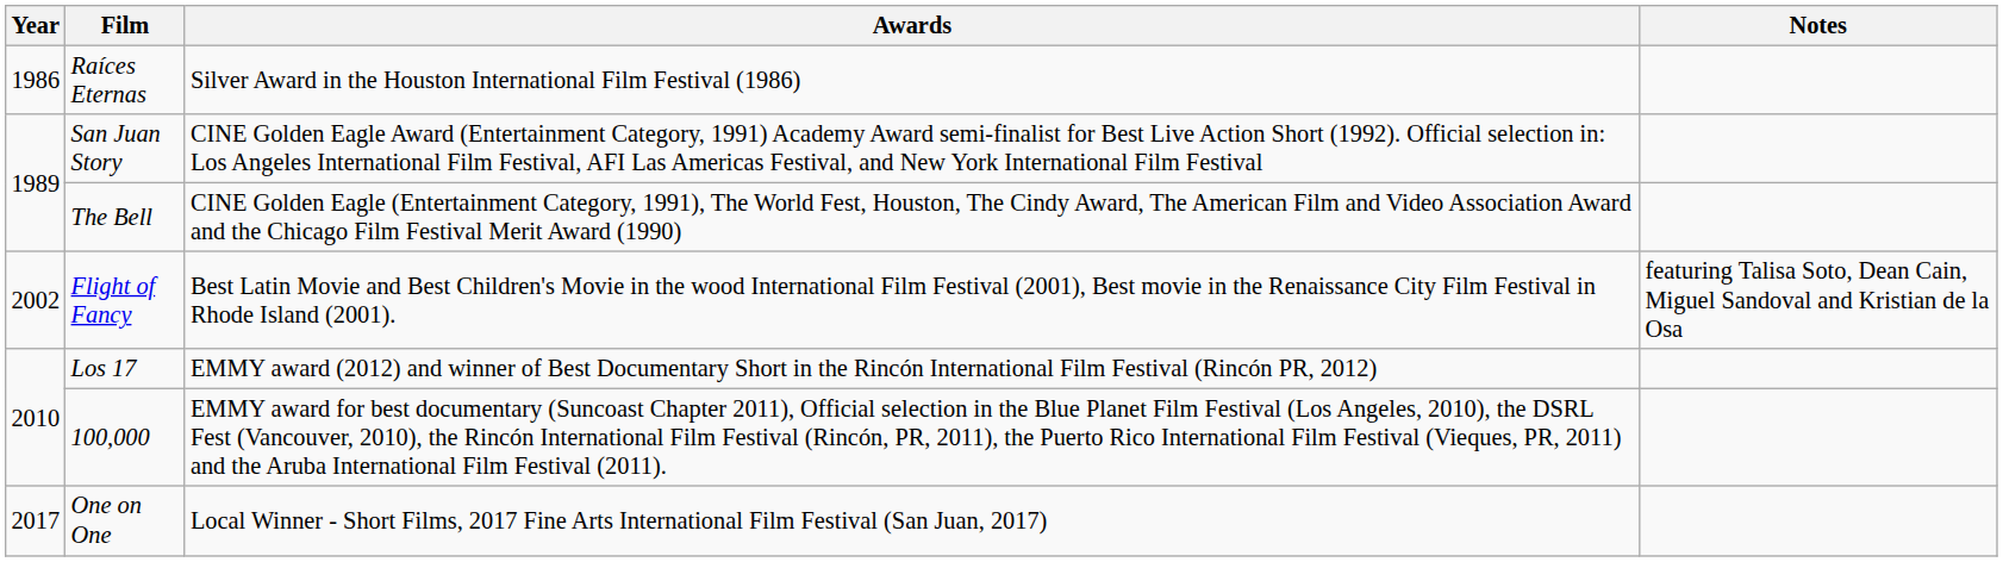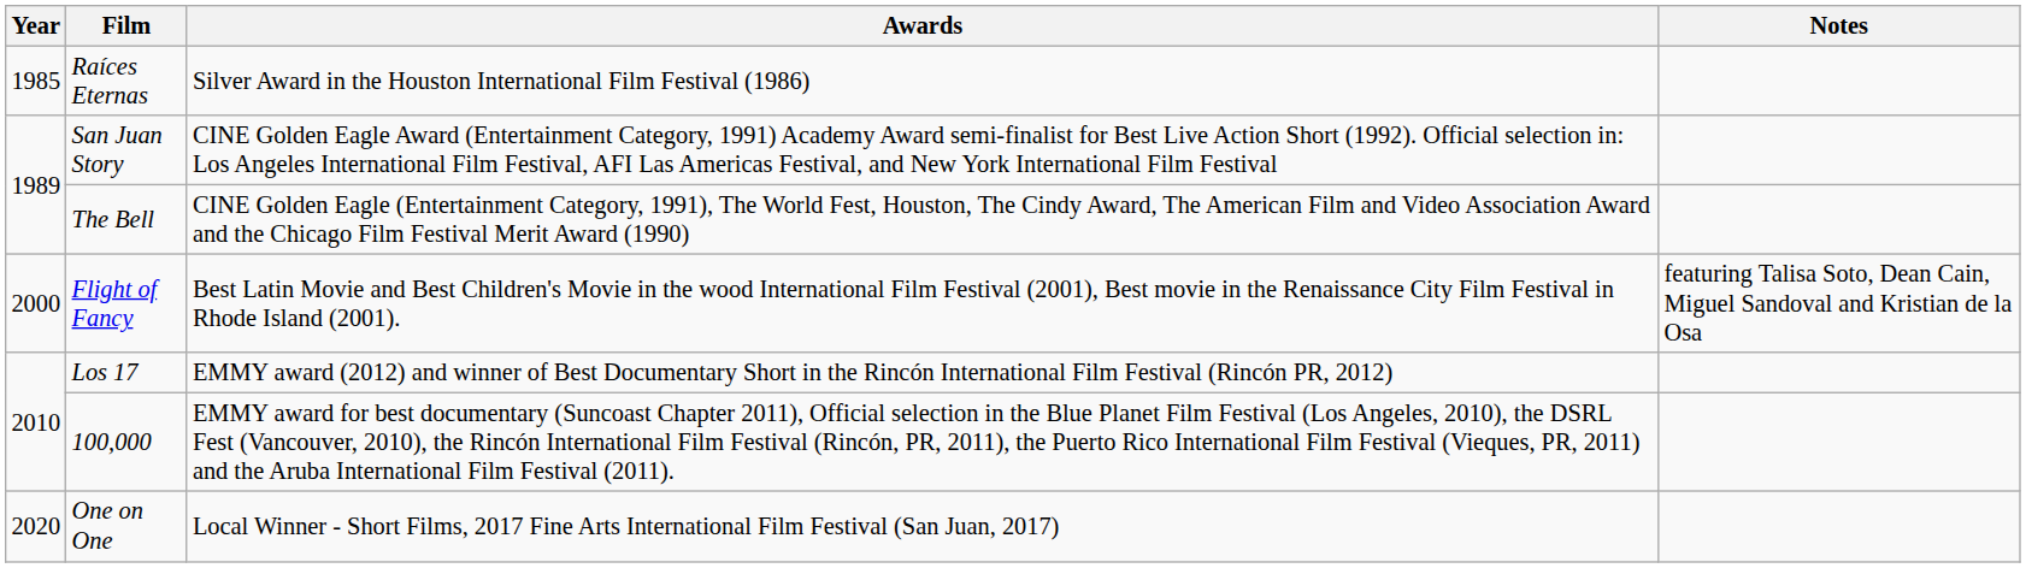Raíces Eternas | Year: 1986 -> 1985
Flight of Fancy | Year: 2002 -> 2000
One on One | Year: 2017 -> 2020
